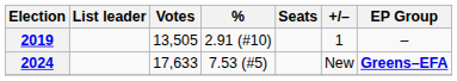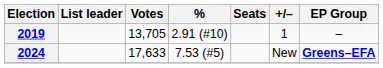2019 | Votes: 13,505 -> 13,705
